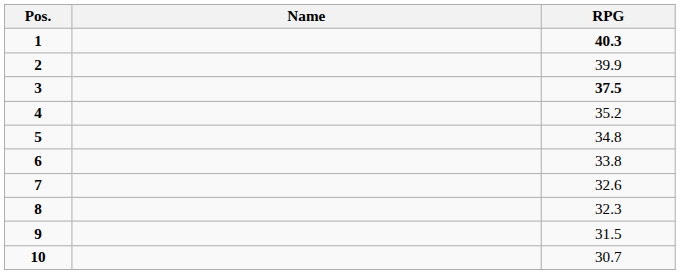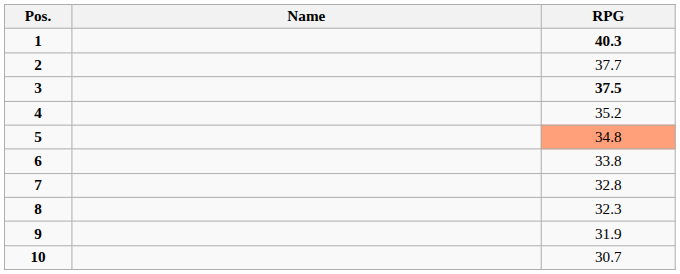2 | RPG: 39.9 -> 37.7
5 | RPG: no background -> lightsalmon background
7 | RPG: 32.6 -> 32.8
9 | RPG: 31.5 -> 31.9
